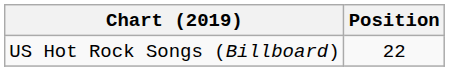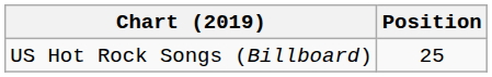US Hot Rock Songs (Billboard) | Position: 22 -> 25
